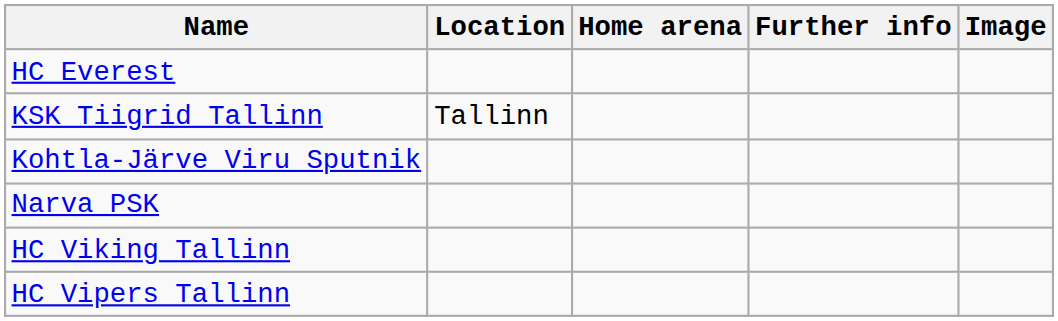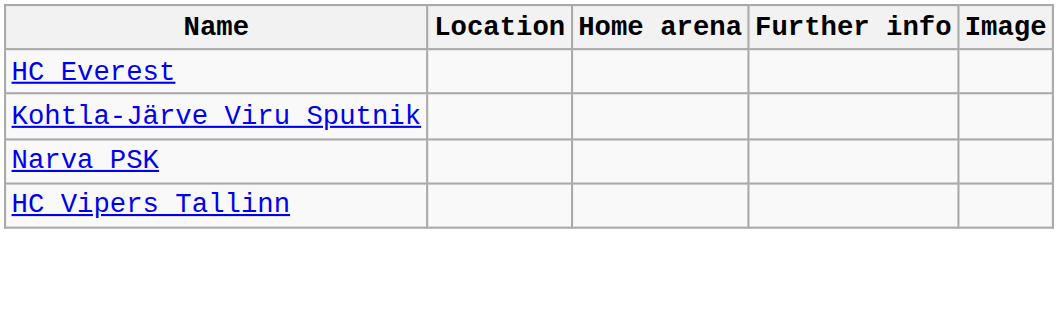- row: KSK Tiigrid Tallinn | Tallinn
- row: HC Viking Tallinn
